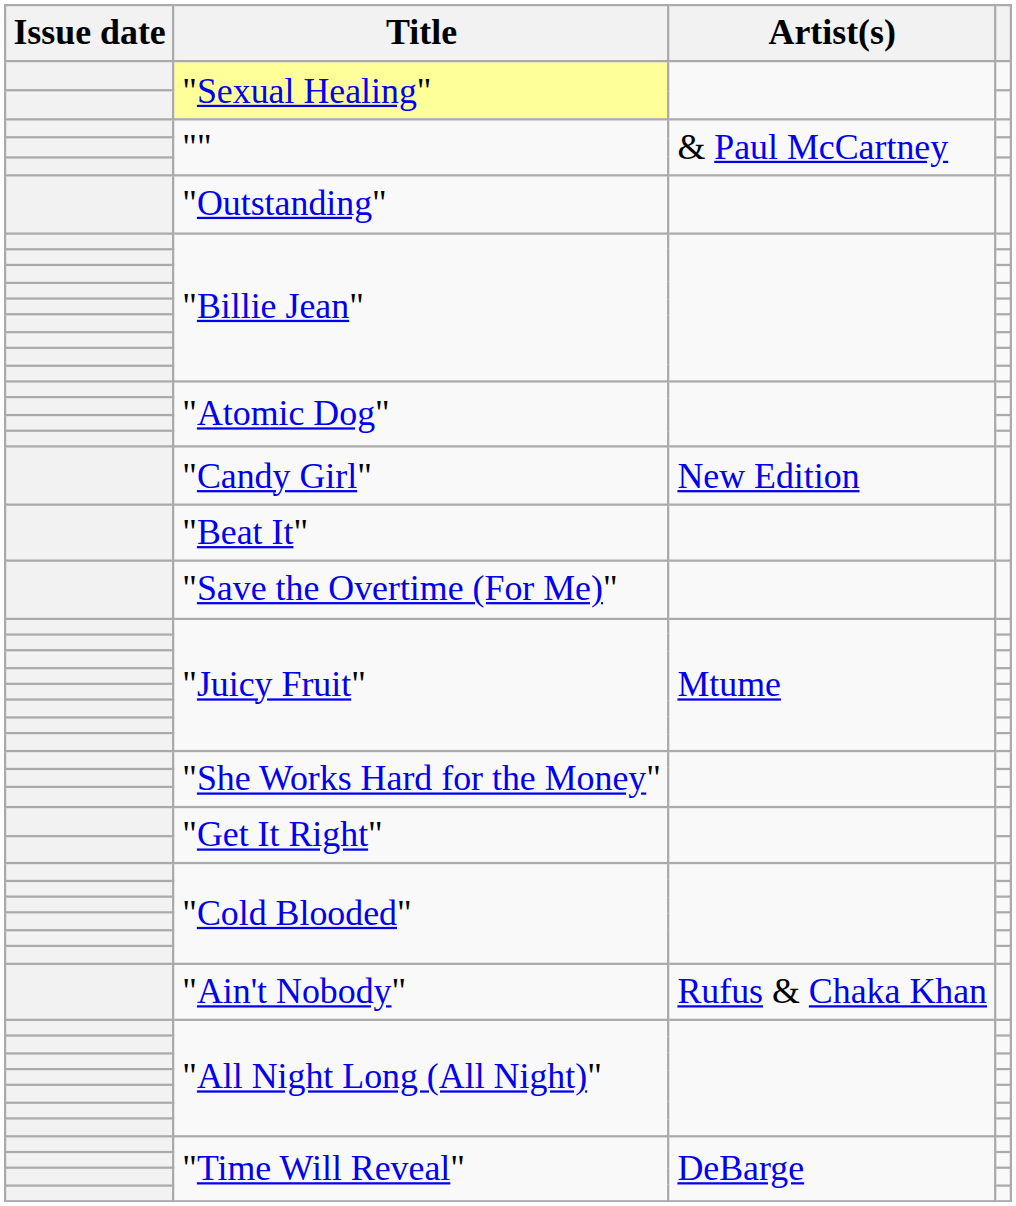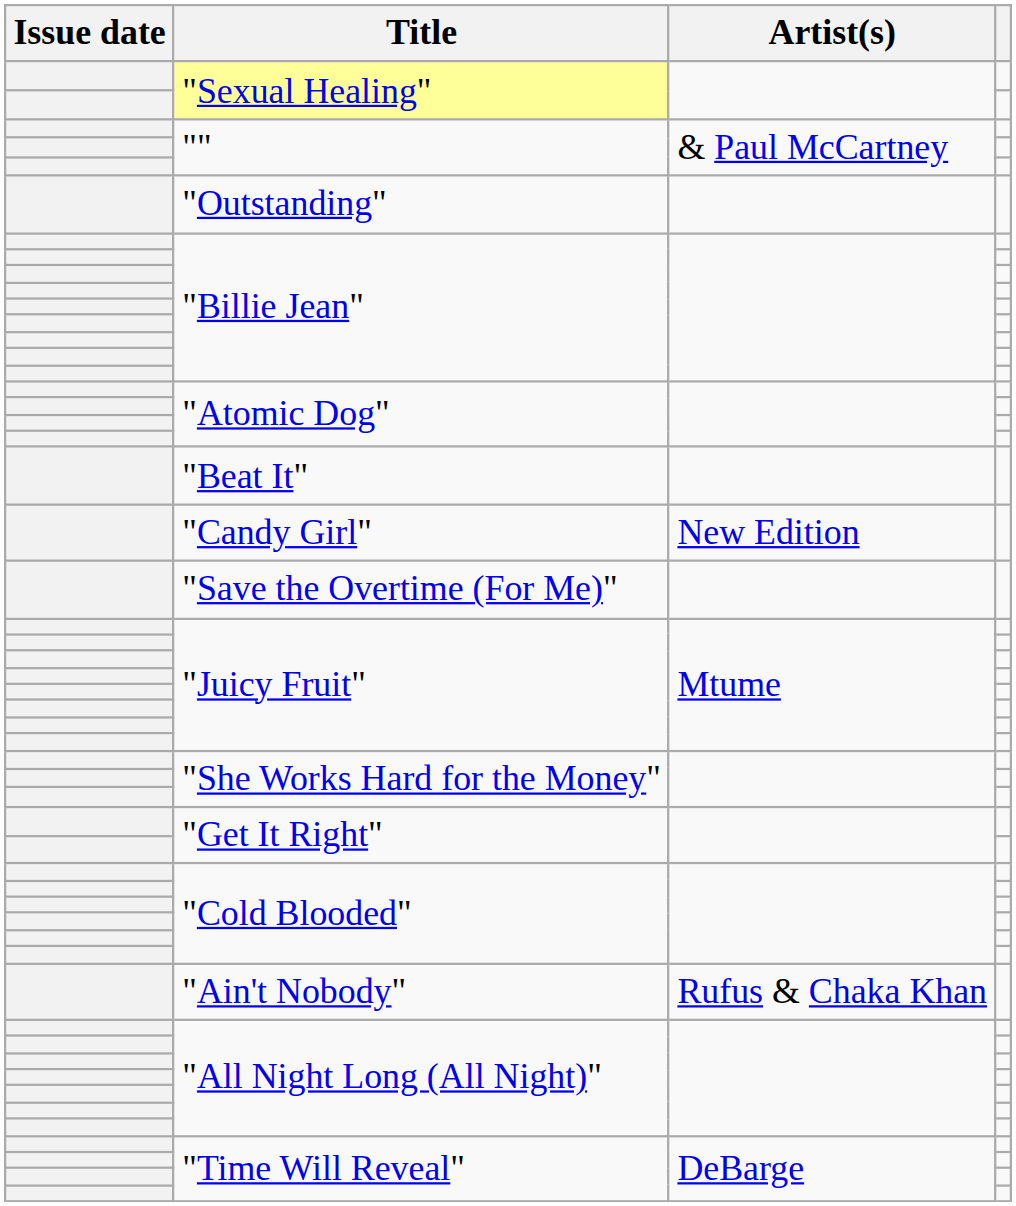rows swapped: "Candy Girl" <-> "Beat It"
